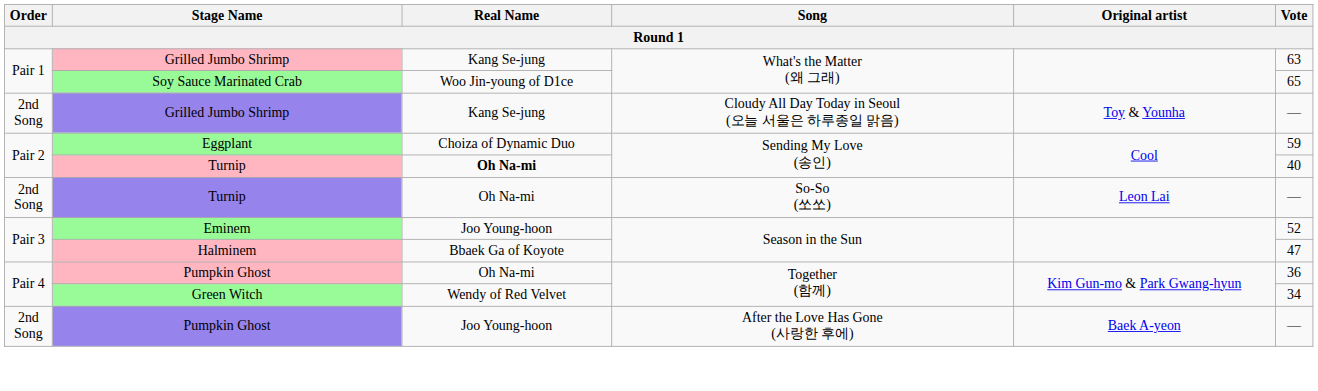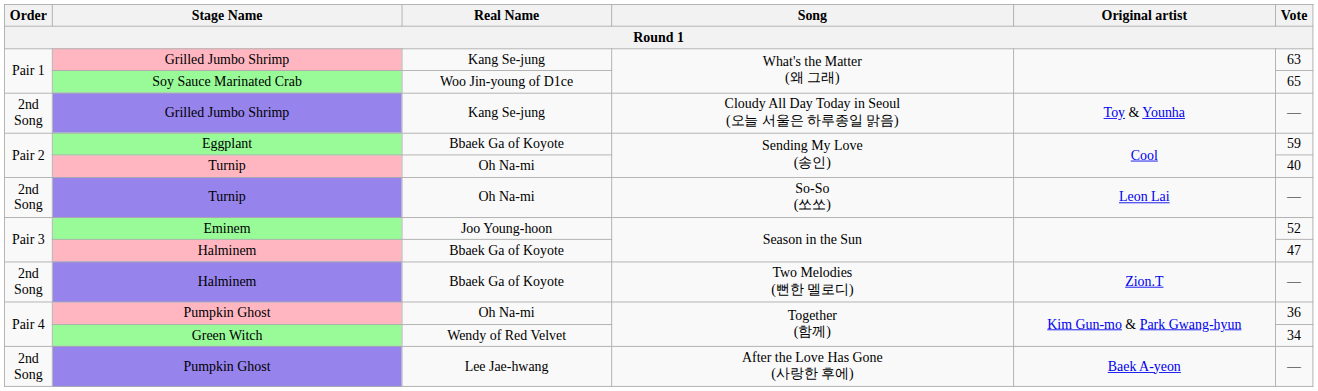Eggplant | Real Name: Choiza of Dynamic Duo -> Bbaek Ga of Koyote
Turnip / Sending My Love (송인) | Real Name: bold -> normal
+ row: 2nd Song | Halminem | Bbaek Ga of Koyote | Two Melodies (뻔한 멜로디) | Zion.T | —
Pumpkin Ghost / After the Love Has Gone (사랑한 후에) | Real Name: Joo Young-hoon -> Lee Jae-hwang
